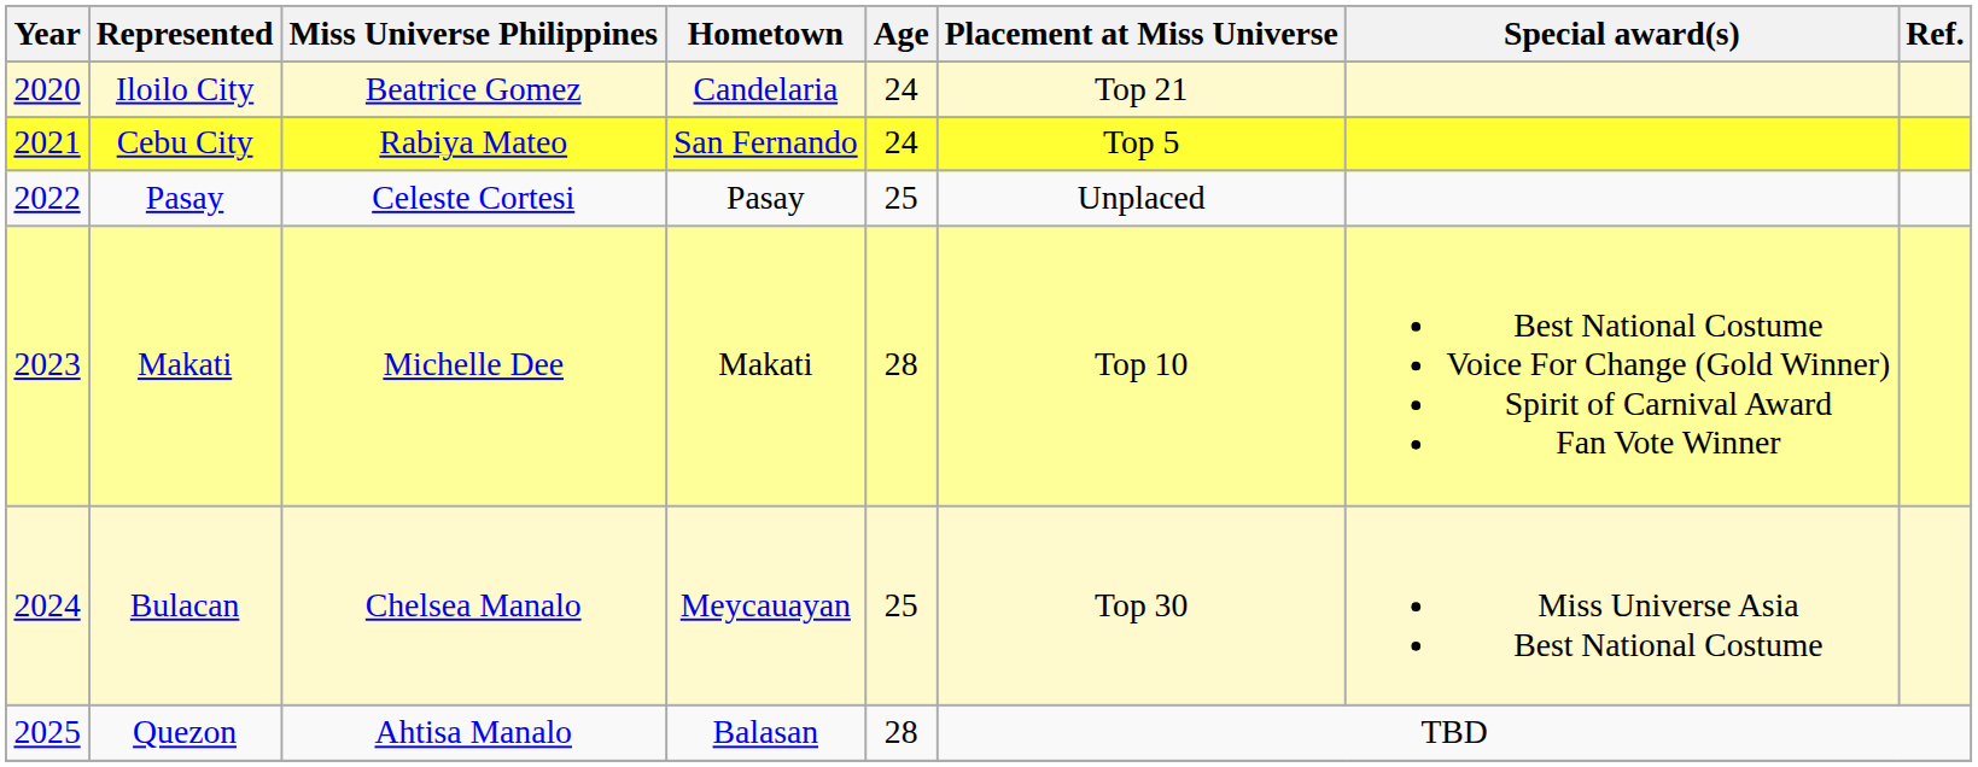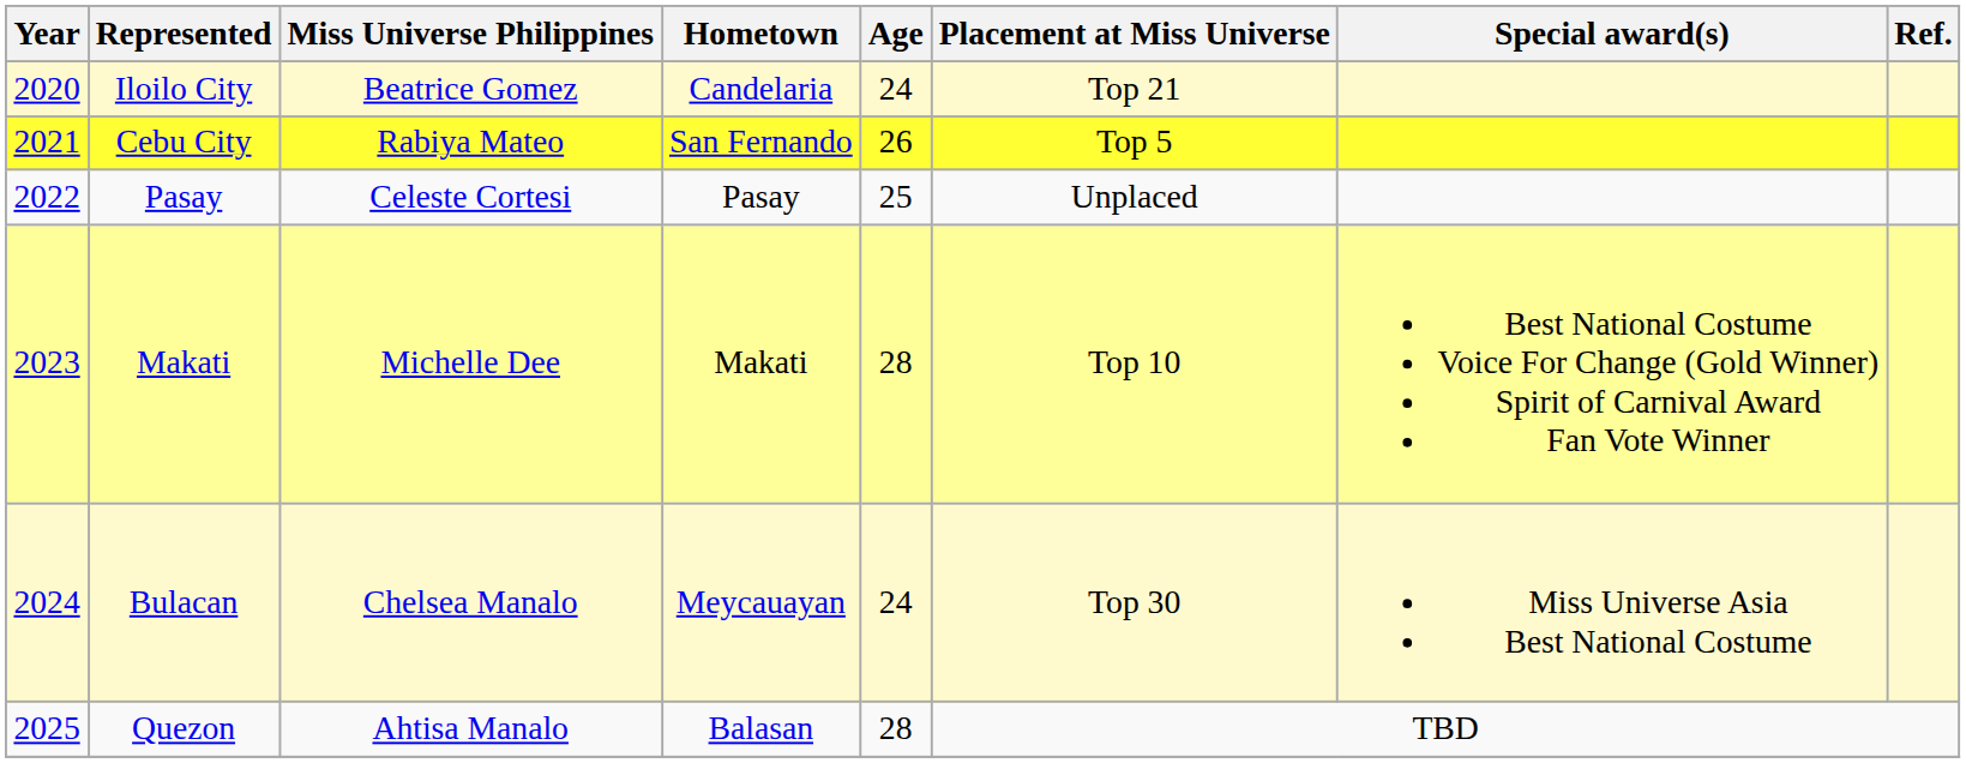Cebu City | Age: 24 -> 26
Bulacan | Age: 25 -> 24
